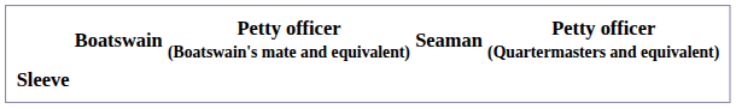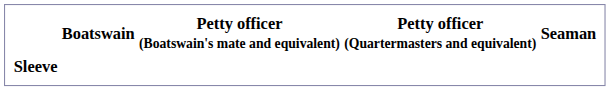columns swapped: Petty officer (Quartermasters and equivalent) <-> Seaman
